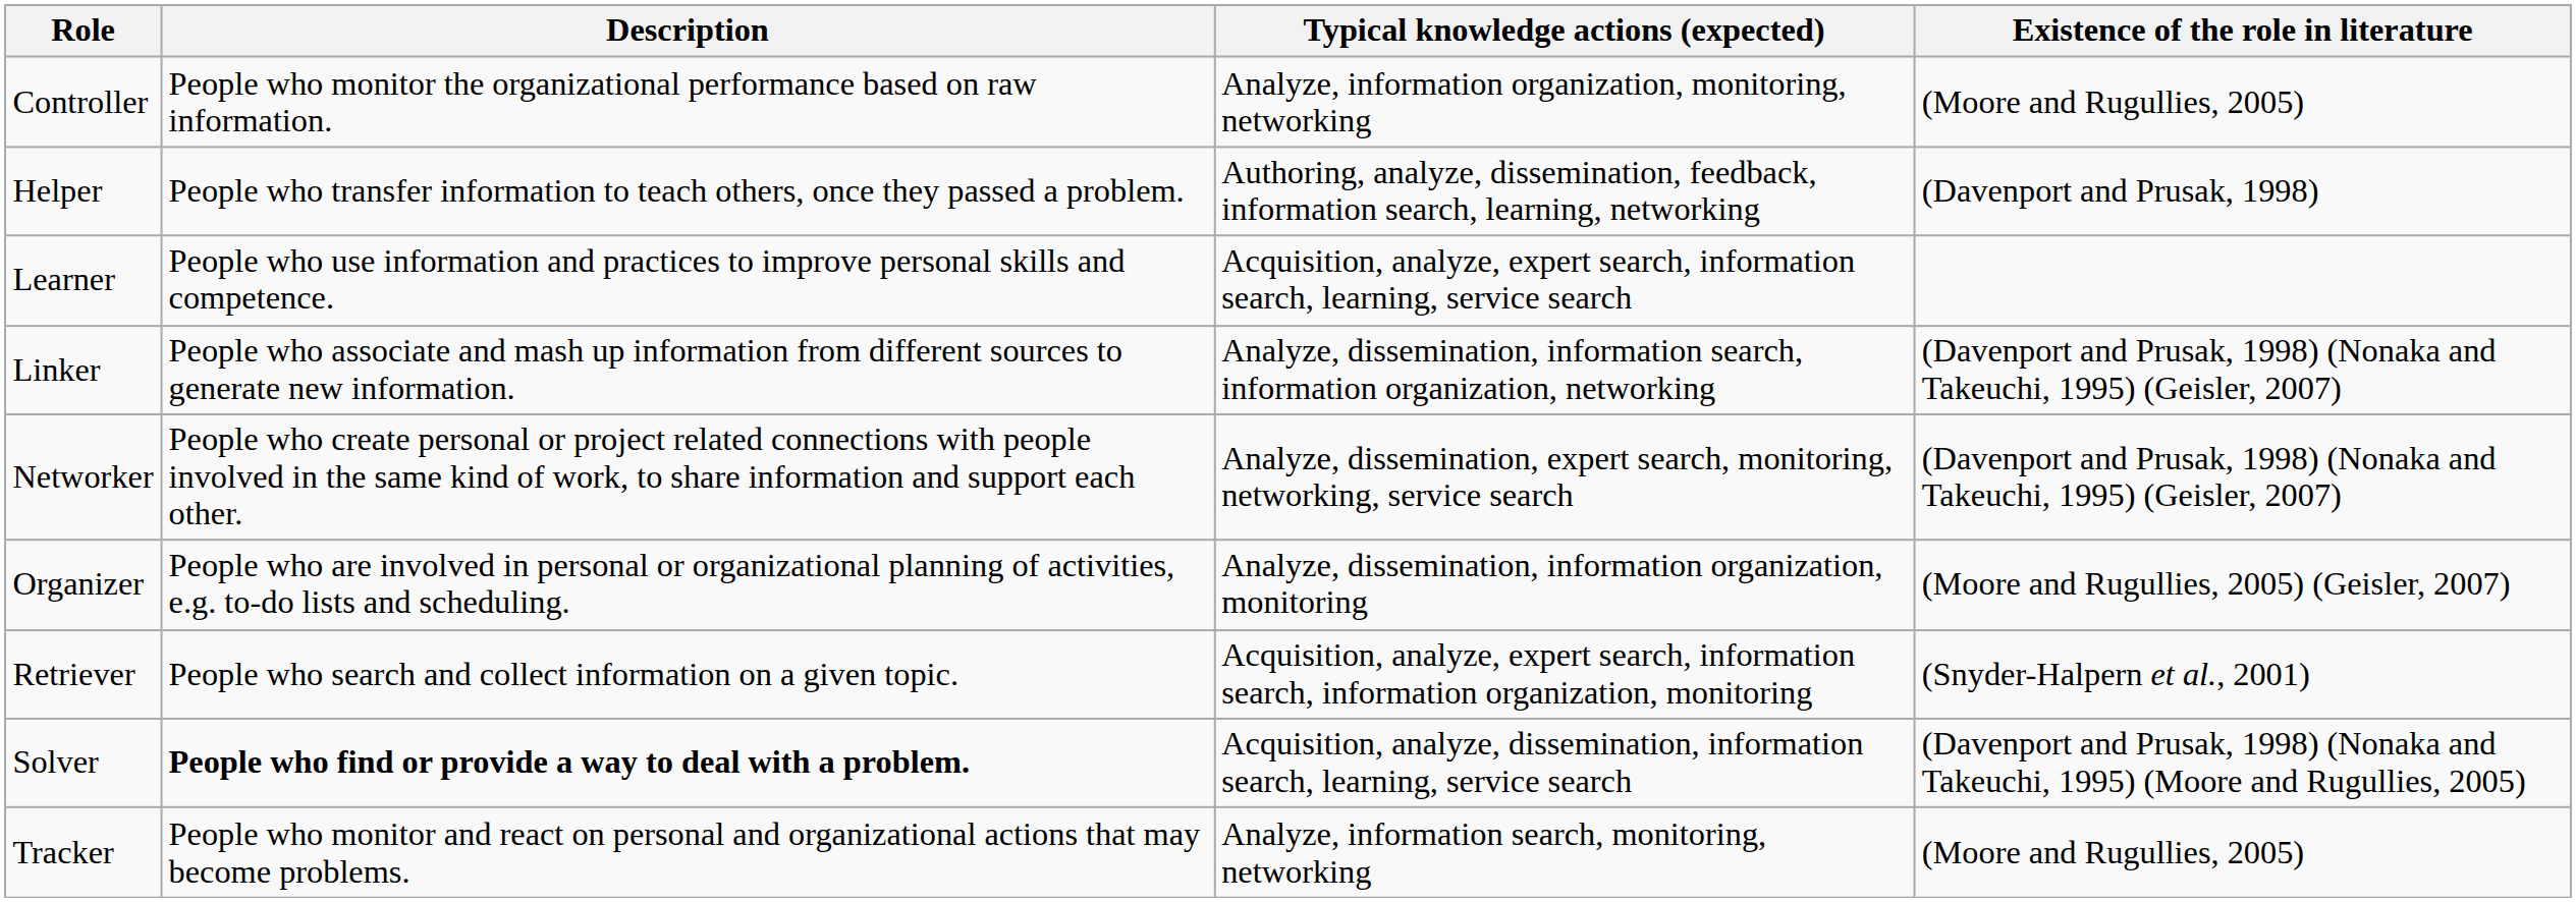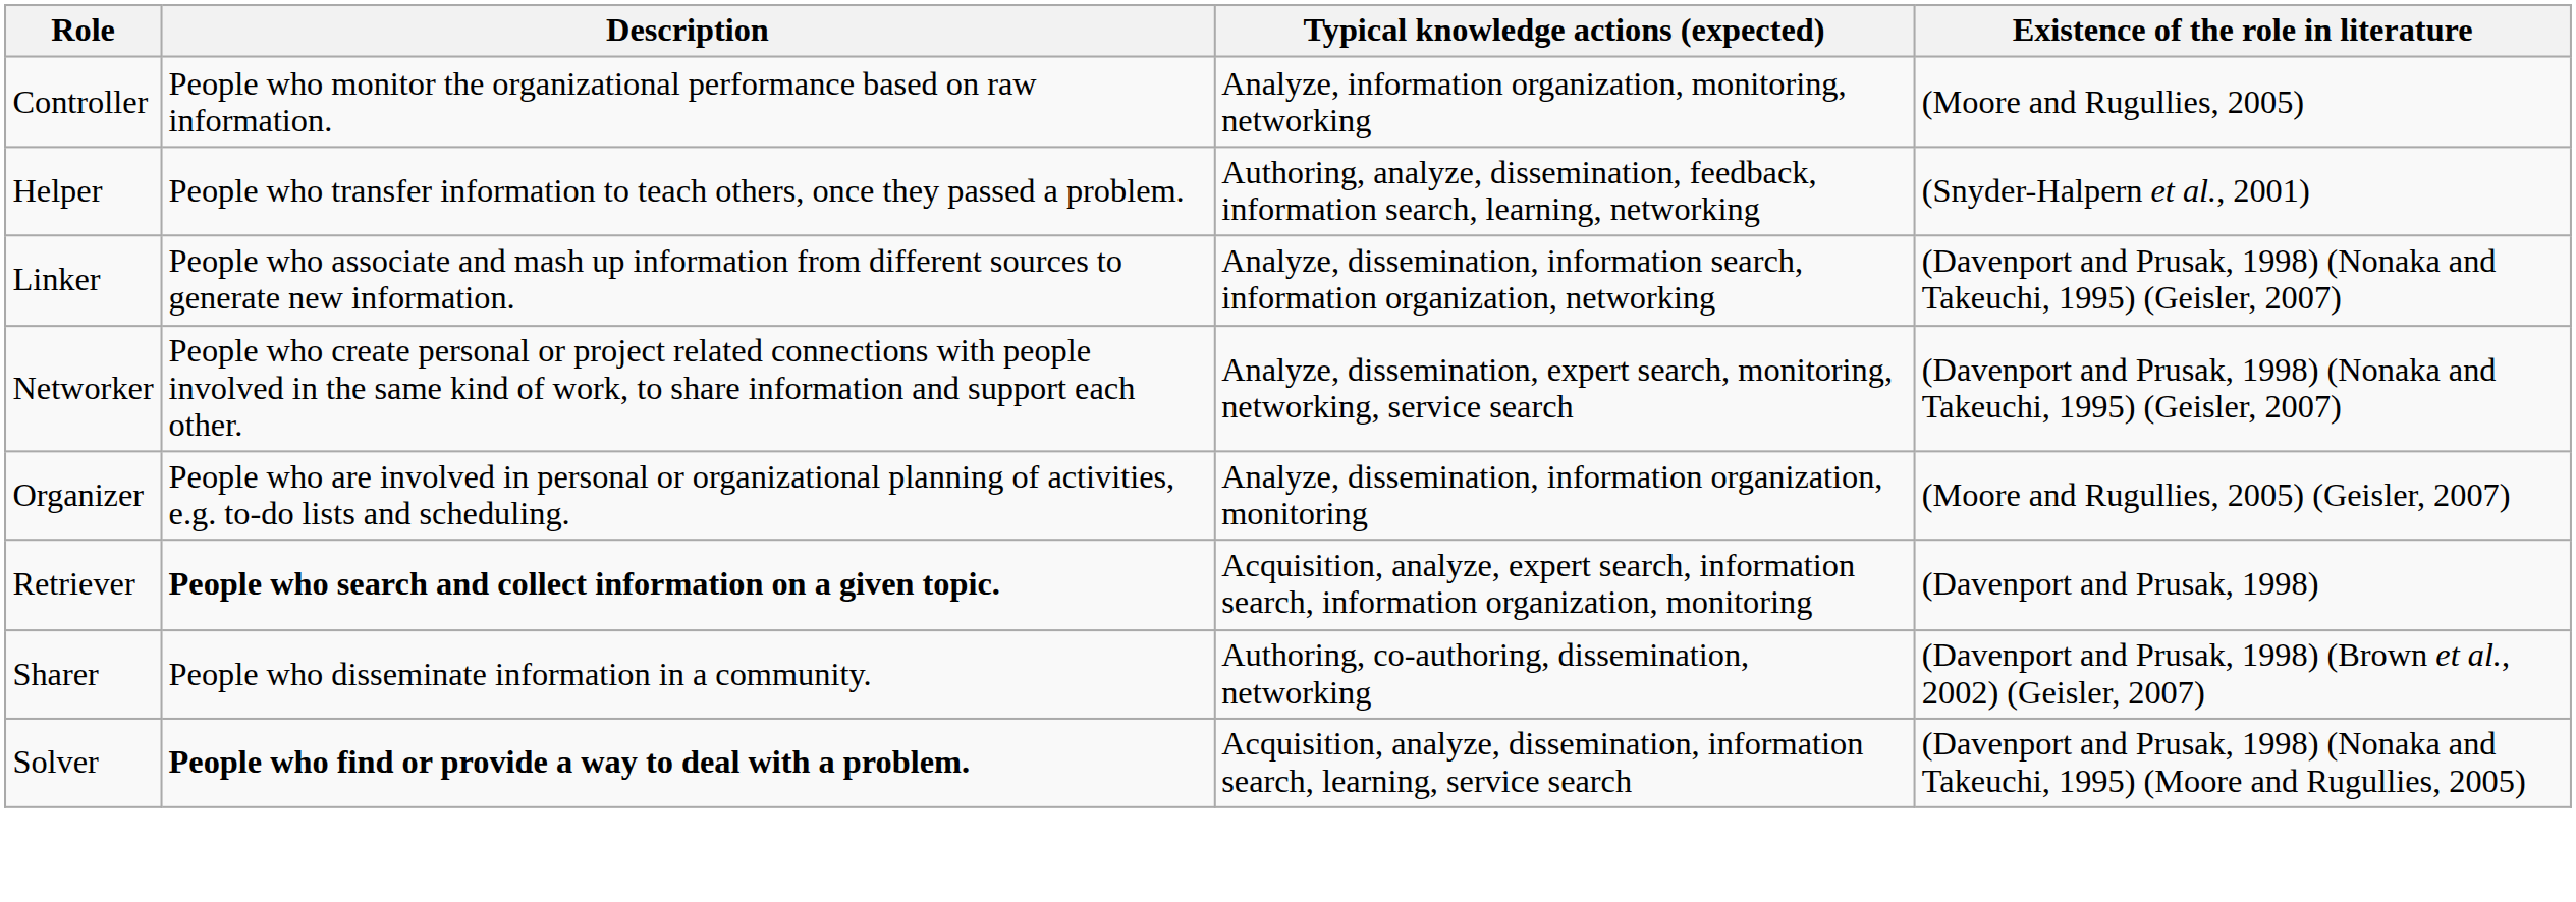Helper | Existence of the role in literature: (Davenport and Prusak, 1998) -> (Snyder-Halpern et al., 2001)
- row: Learner | People who use information and practices to improve personal skills and competence. | Acquisition, analyze, expert search, information search, learning, service search
Retriever | Description: normal -> bold
Retriever | Existence of the role in literature: (Snyder-Halpern et al., 2001) -> (Davenport and Prusak, 1998)
+ row: Sharer | People who disseminate information in a community. | Authoring, co-authoring, dissemination, networking | (Davenport and Prusak, 1998) (Brown et al., 2002) (Geisler, 2007)
- row: Tracker | People who monitor and react on personal and organizational actions that may become problems. | Analyze, information search, monitoring, networking | (Moore and Rugullies, 2005)
